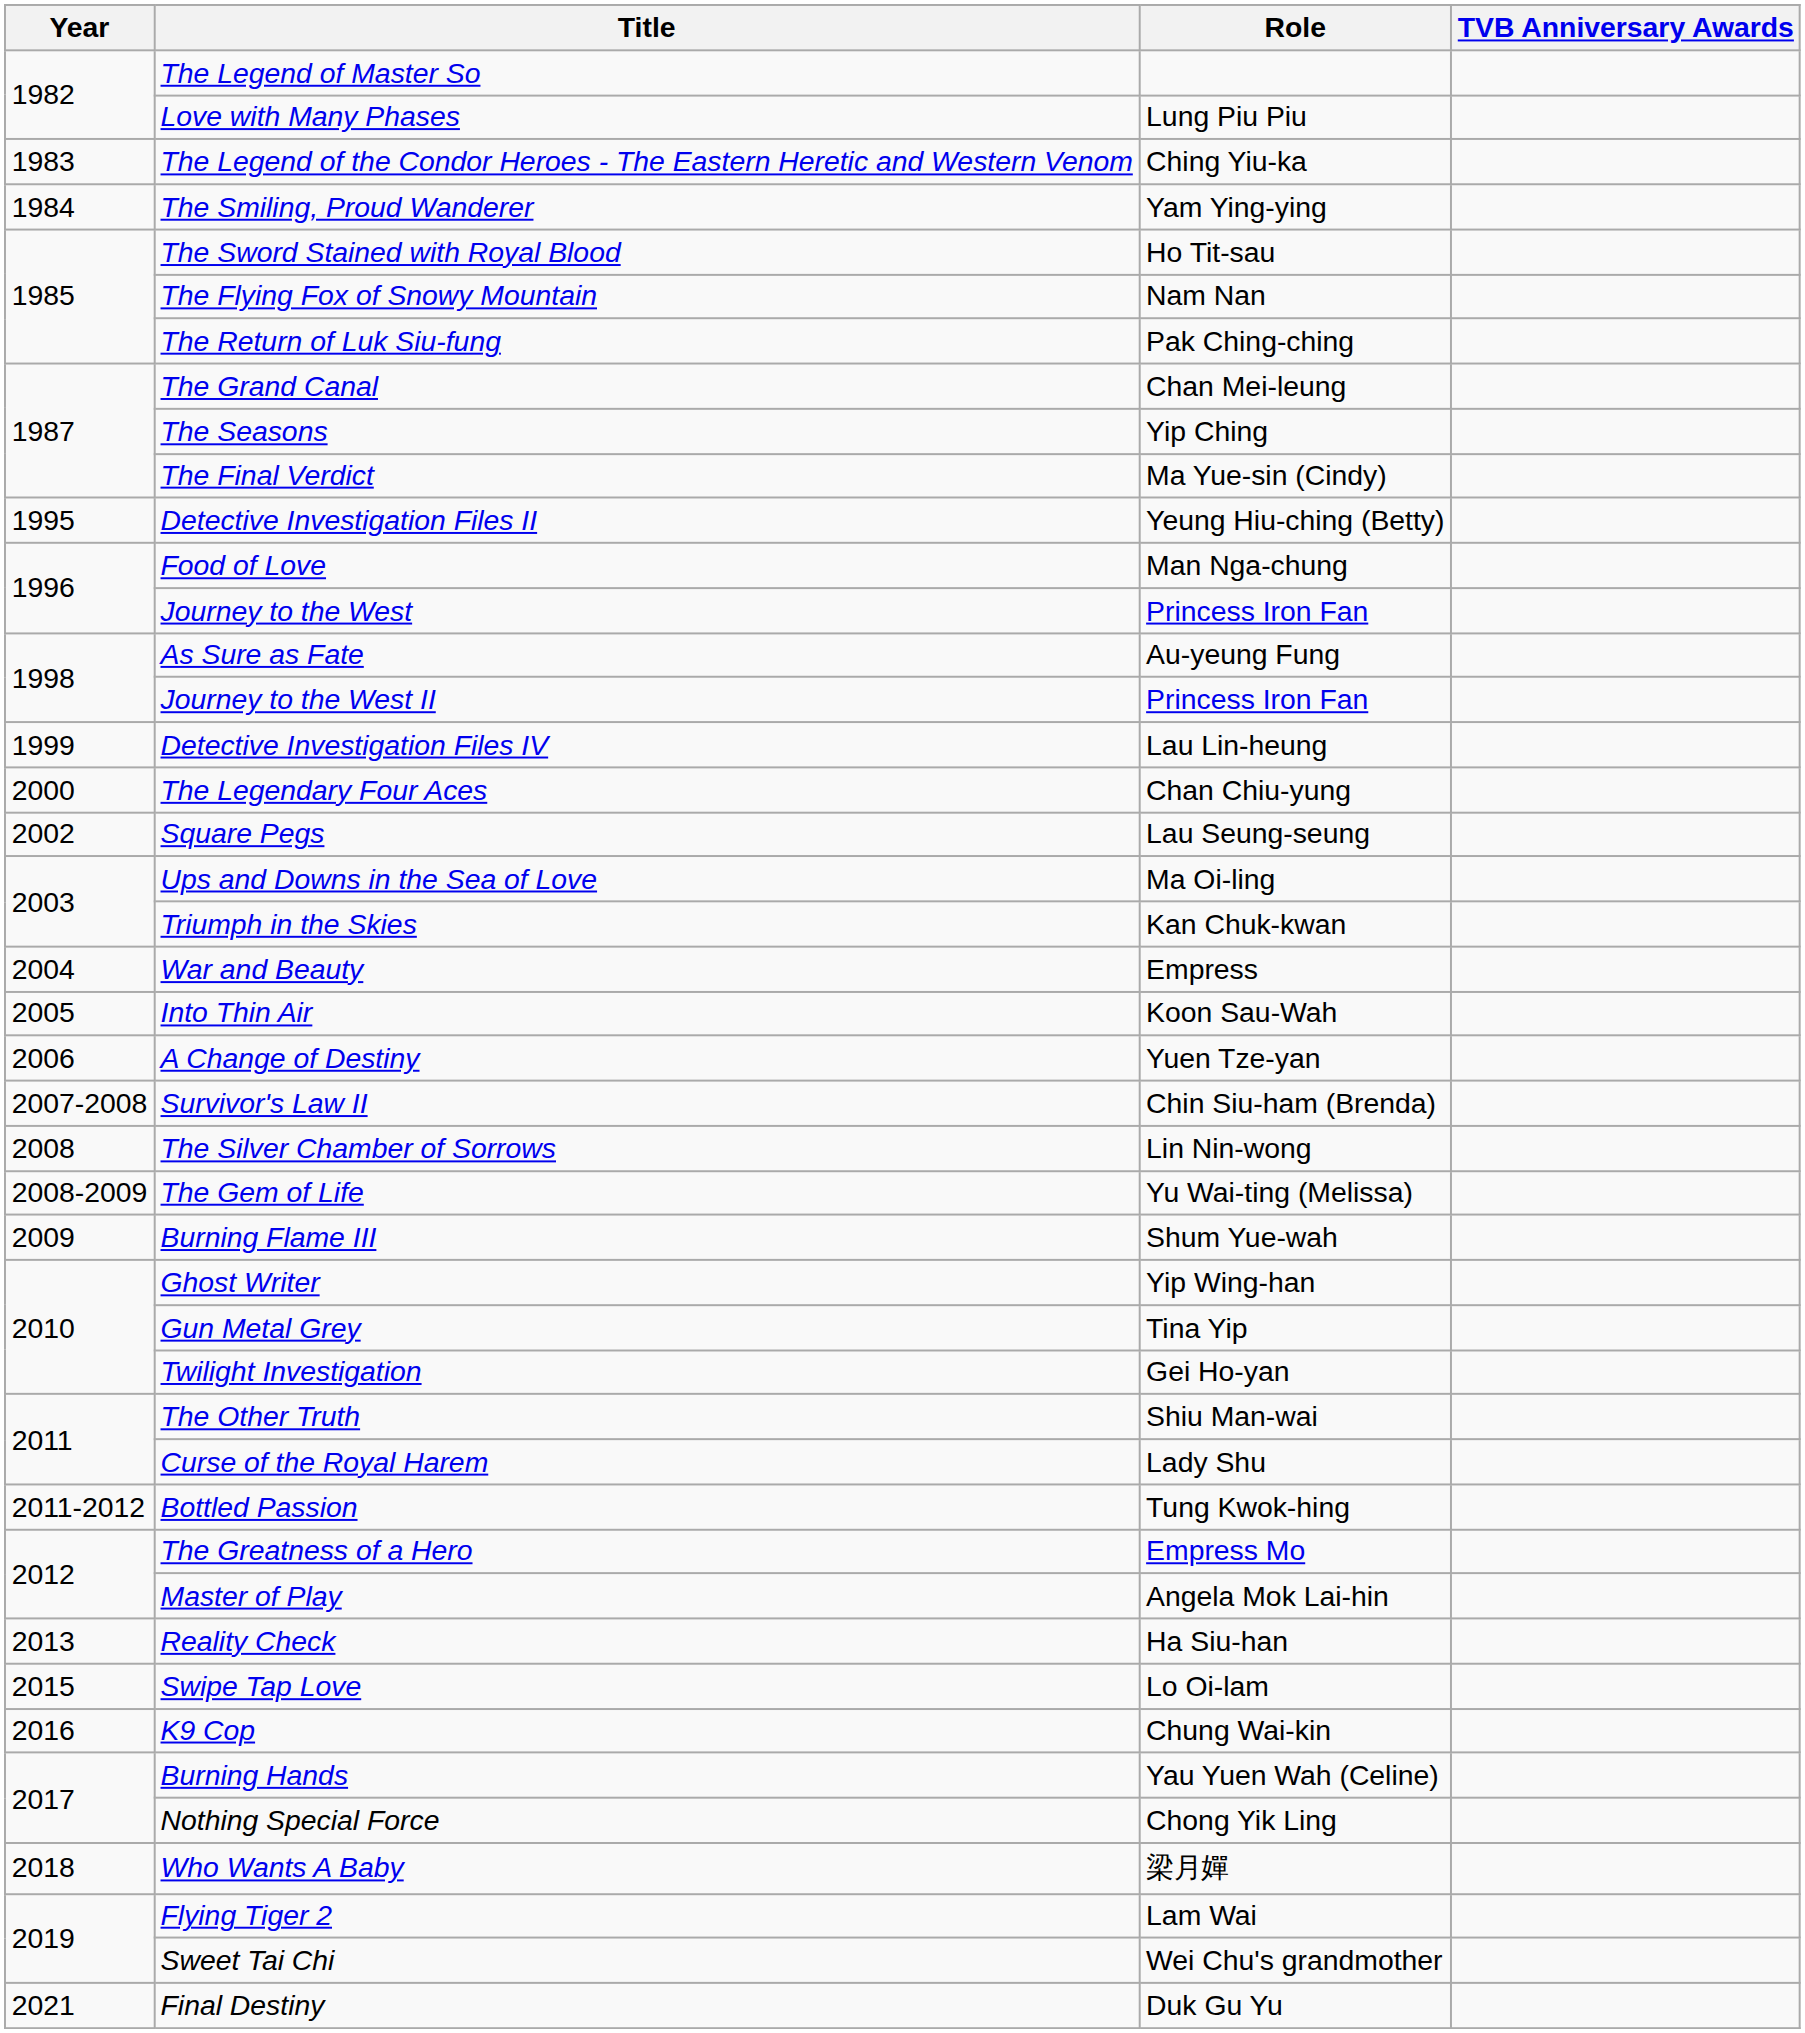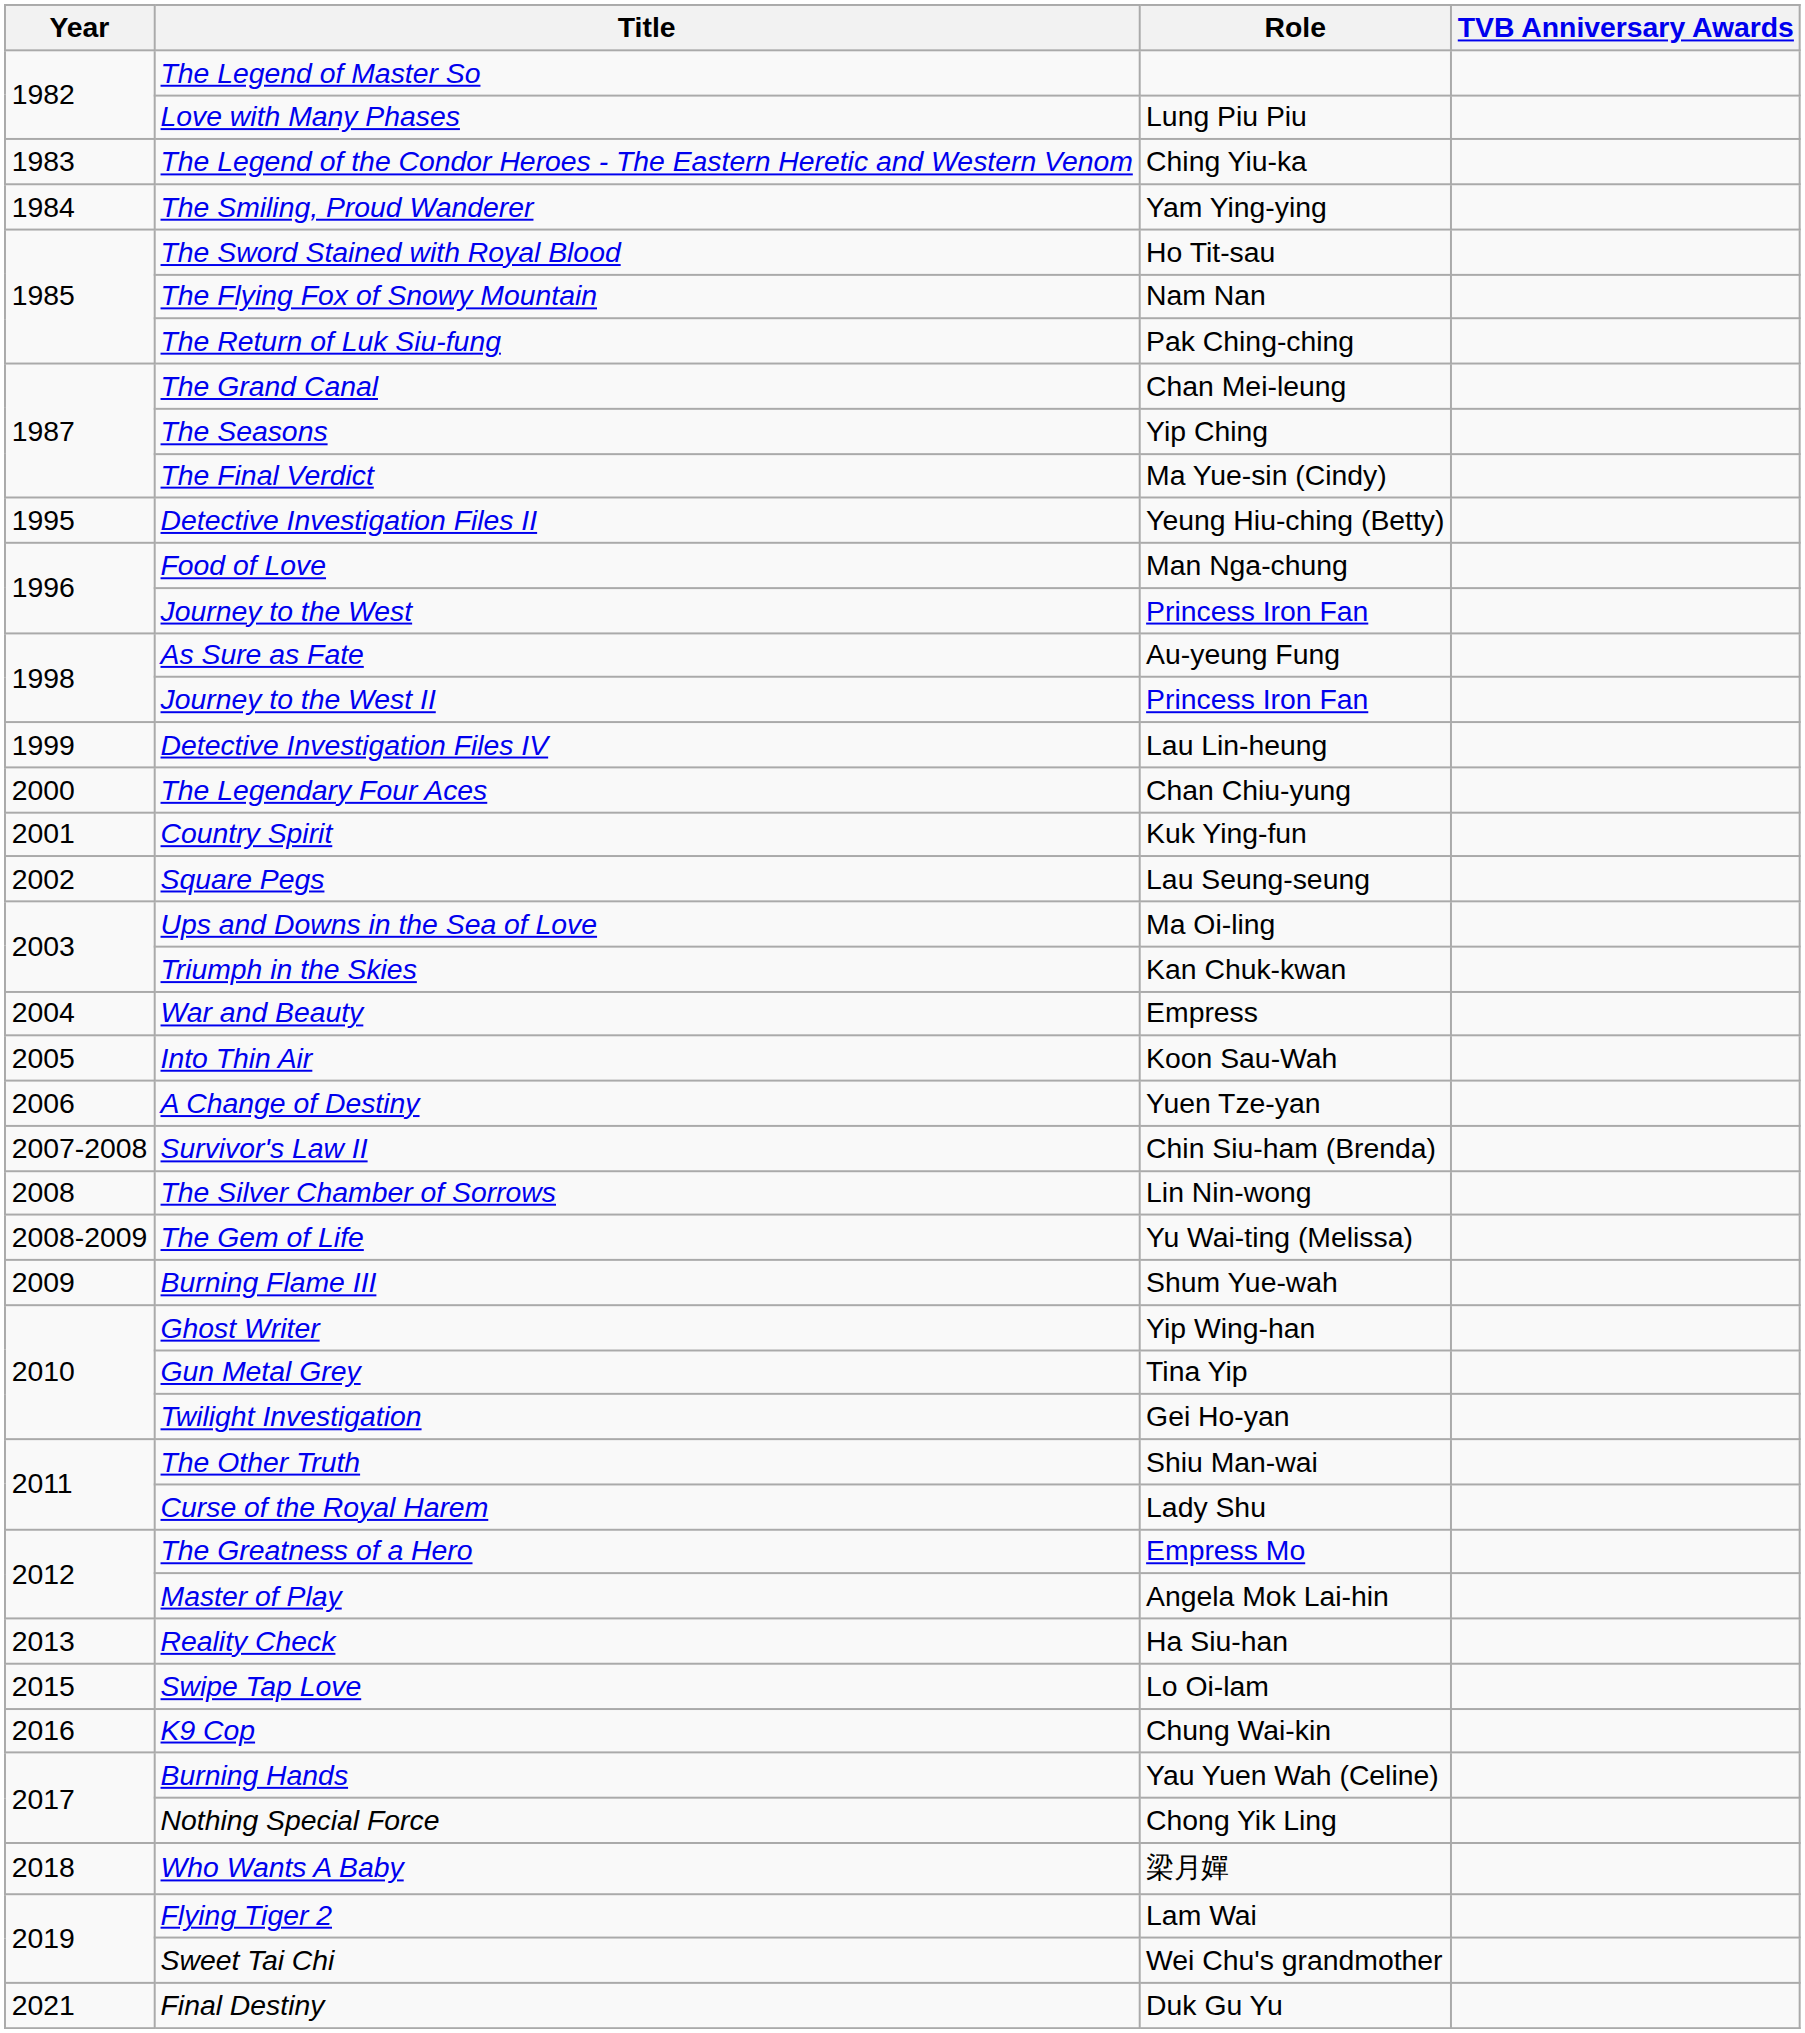+ row: 2001 | Country Spirit | Kuk Ying-fun
- row: 2011-2012 | Bottled Passion | Tung Kwok-hing
